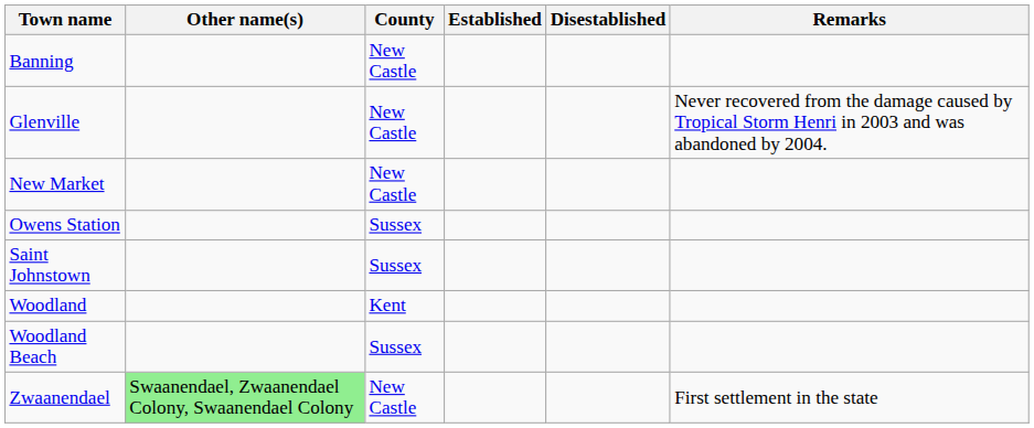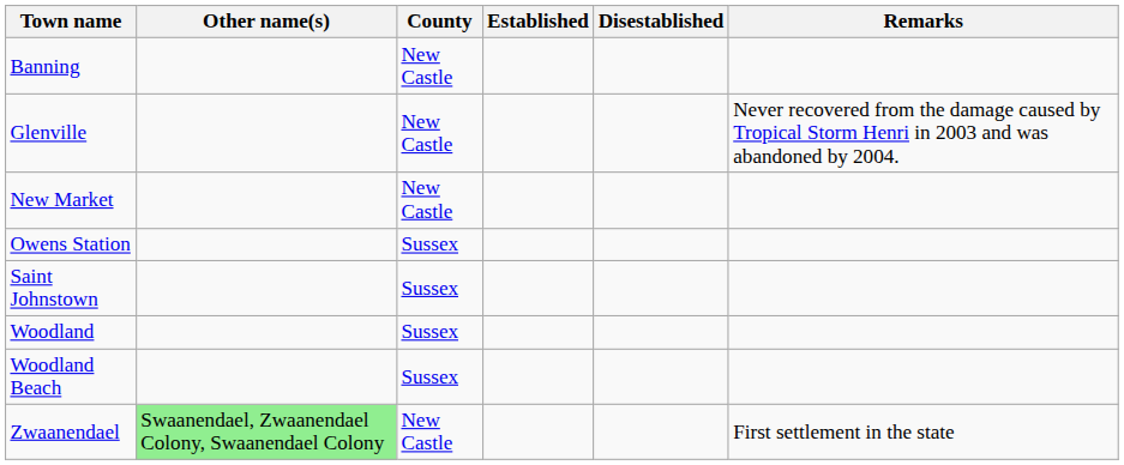Woodland | County: Kent -> Sussex
